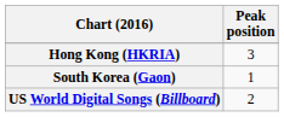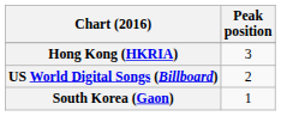rows swapped: South Korea (Gaon) <-> US World Digital Songs (Billboard)
